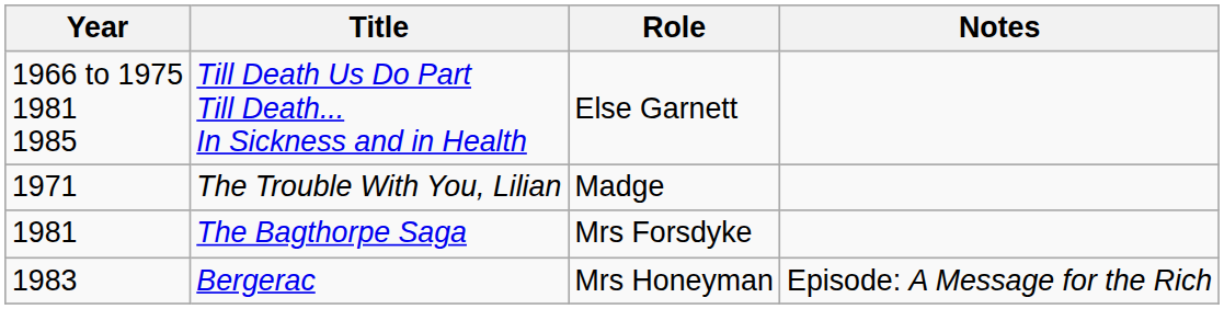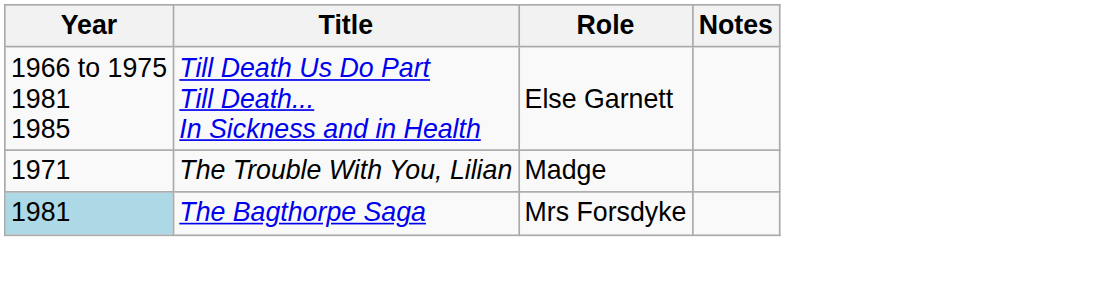The Bagthorpe Saga | Year: no background -> lightblue background
- row: 1983 | Bergerac | Mrs Honeyman | Episode: A Message for the Rich
